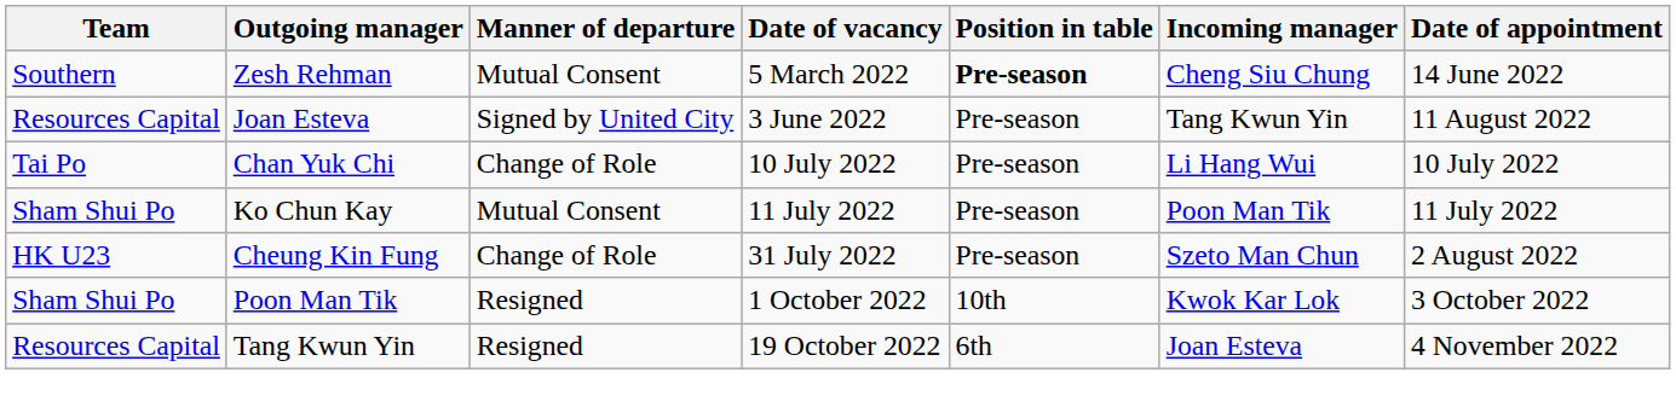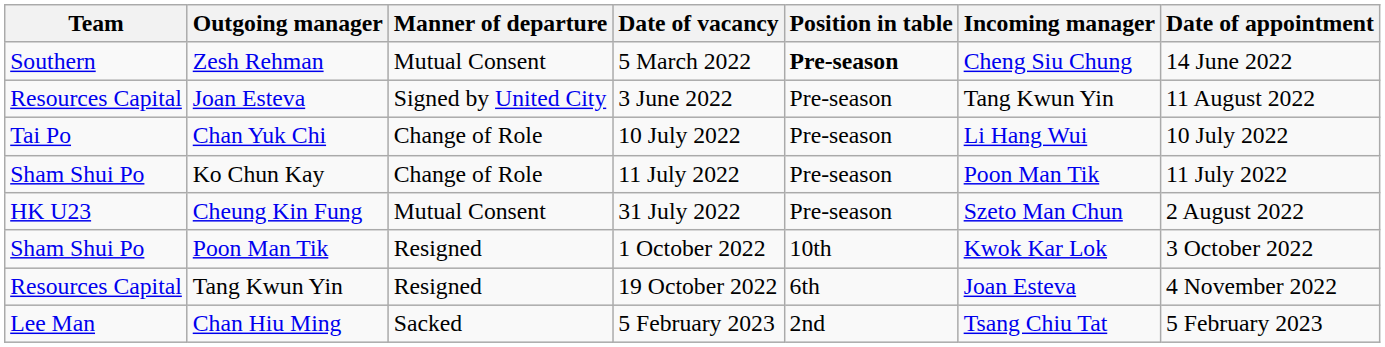Ko Chun Kay | Manner of departure: Mutual Consent -> Change of Role
Cheung Kin Fung | Manner of departure: Change of Role -> Mutual Consent
+ row: Lee Man | Chan Hiu Ming | Sacked | 5 February 2023 | 2nd | Tsang Chiu Tat | 5 February 2023
